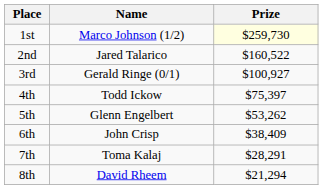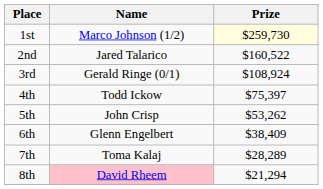3rd | Prize: $100,927 -> $108,924
5th | Name: Glenn Engelbert -> John Crisp
6th | Name: John Crisp -> Glenn Engelbert
7th | Prize: $28,291 -> $28,289
8th | Name: no background -> pink background
